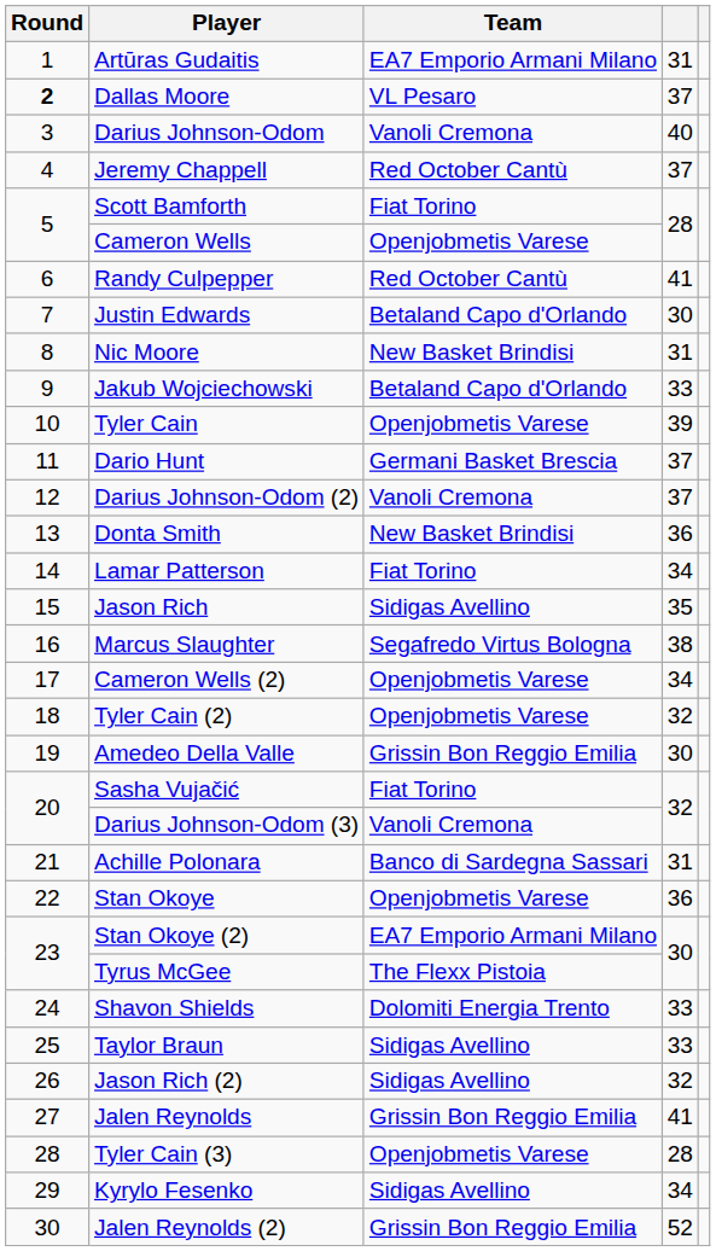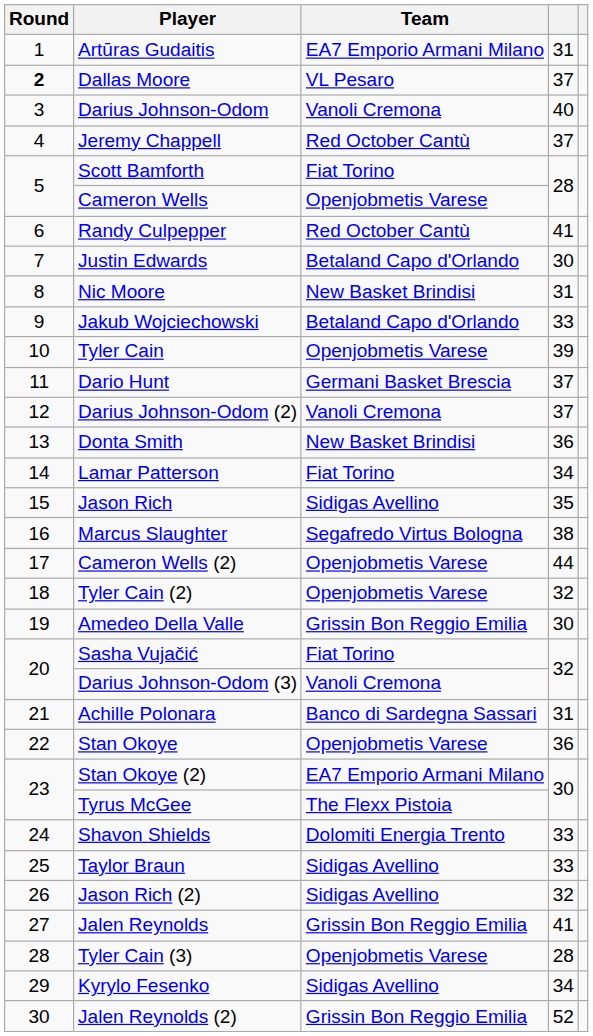Cameron Wells (2) | column 4: 34 -> 44
